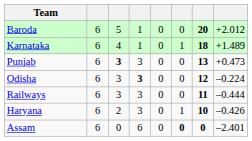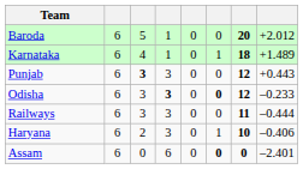Punjab | column 7: 13 -> 12
Punjab | column 8: +0.473 -> +0.443
Odisha | column 6: normal -> bold
Odisha | column 8: –0.224 -> –0.233
Haryana | column 8: –0.426 -> –0.406
